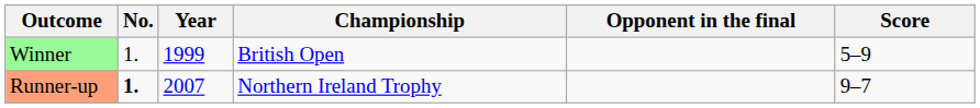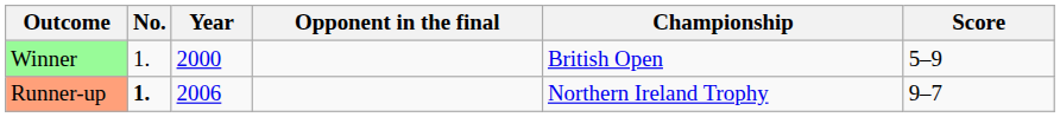columns swapped: Championship <-> Opponent in the final
Winner | Year: 1999 -> 2000
Runner-up | Year: 2007 -> 2006
